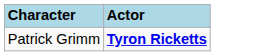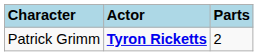+ column: Parts | 2
